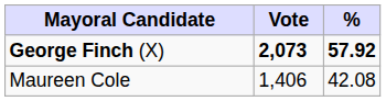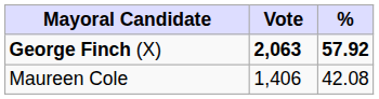George Finch (X) | Vote: 2,073 -> 2,063
